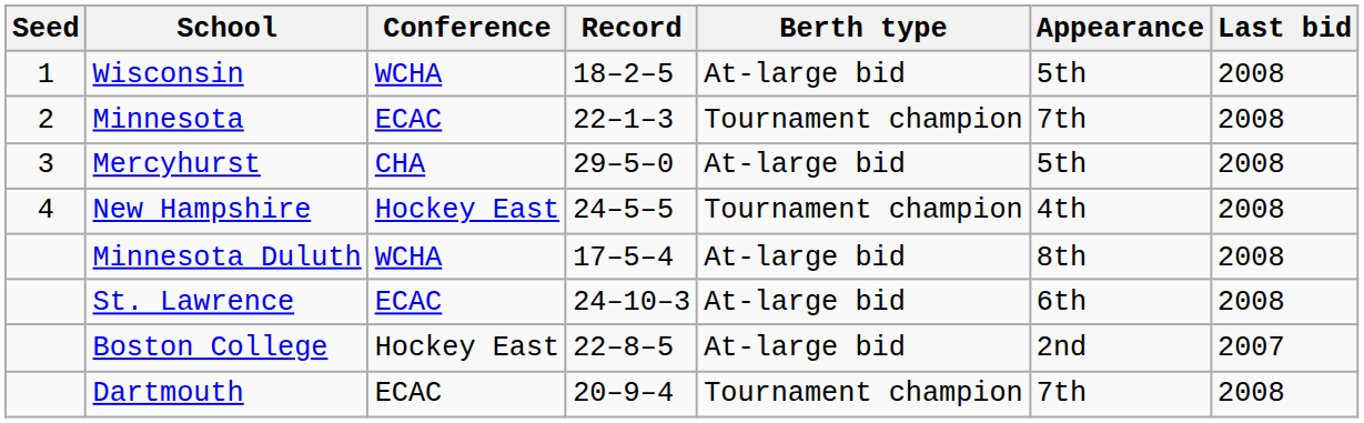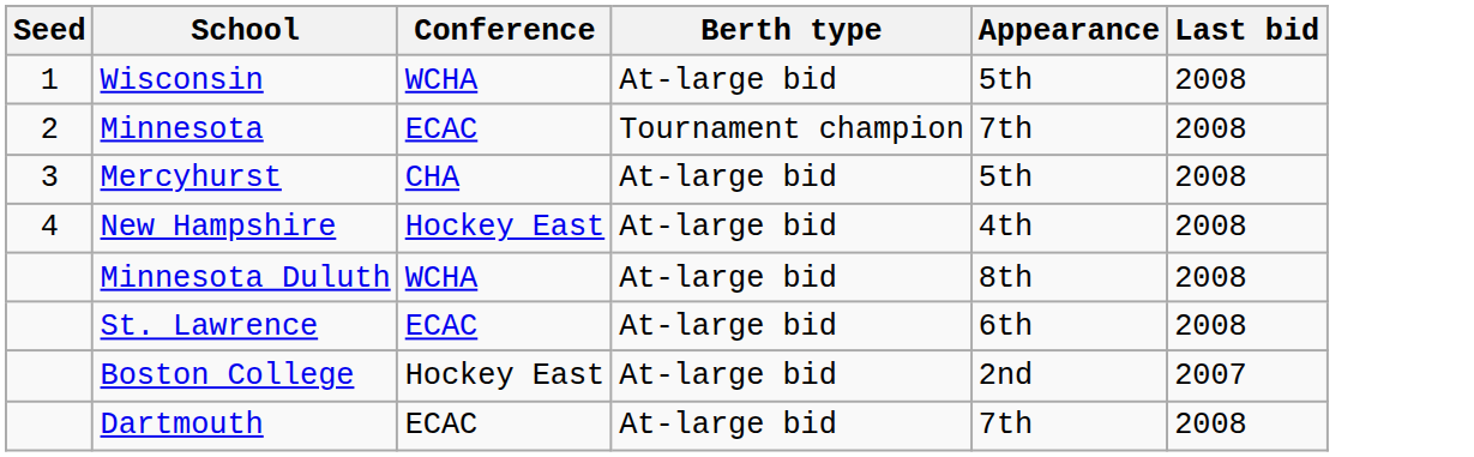- column: Record | 18–2–5 | 22–1–3 | 29–5–0 | 24–5–5 | 17–5–4 | 24–10–3 | 22–8–5 | 20–9–4
New Hampshire | Berth type: Tournament champion -> At-large bid
Dartmouth | Berth type: Tournament champion -> At-large bid
